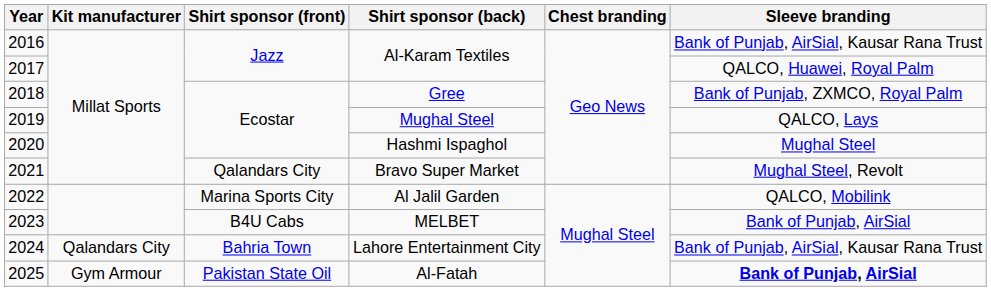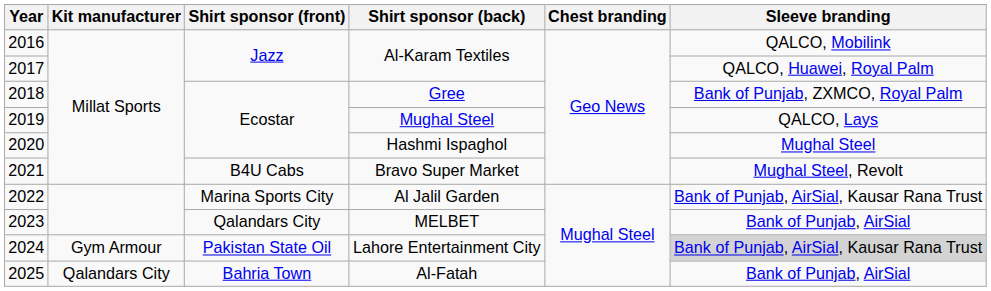2016 / Al-Karam Textiles | Sleeve branding: Bank of Punjab, AirSial, Kausar Rana Trust -> QALCO, Mobilink
Bravo Super Market | Shirt sponsor (front): Qalandars City -> B4U Cabs
Al Jalil Garden | Sleeve branding: QALCO, Mobilink -> Bank of Punjab, AirSial, Kausar Rana Trust
MELBET | Shirt sponsor (front): B4U Cabs -> Qalandars City
Lahore Entertainment City | Kit manufacturer: Qalandars City -> Gym Armour
Lahore Entertainment City | Shirt sponsor (front): Bahria Town -> Pakistan State Oil
Lahore Entertainment City | Sleeve branding: no background -> lightgrey background
Al-Fatah | Kit manufacturer: Gym Armour -> Qalandars City
Al-Fatah | Shirt sponsor (front): Pakistan State Oil -> Bahria Town
Al-Fatah | Sleeve branding: bold -> normal
